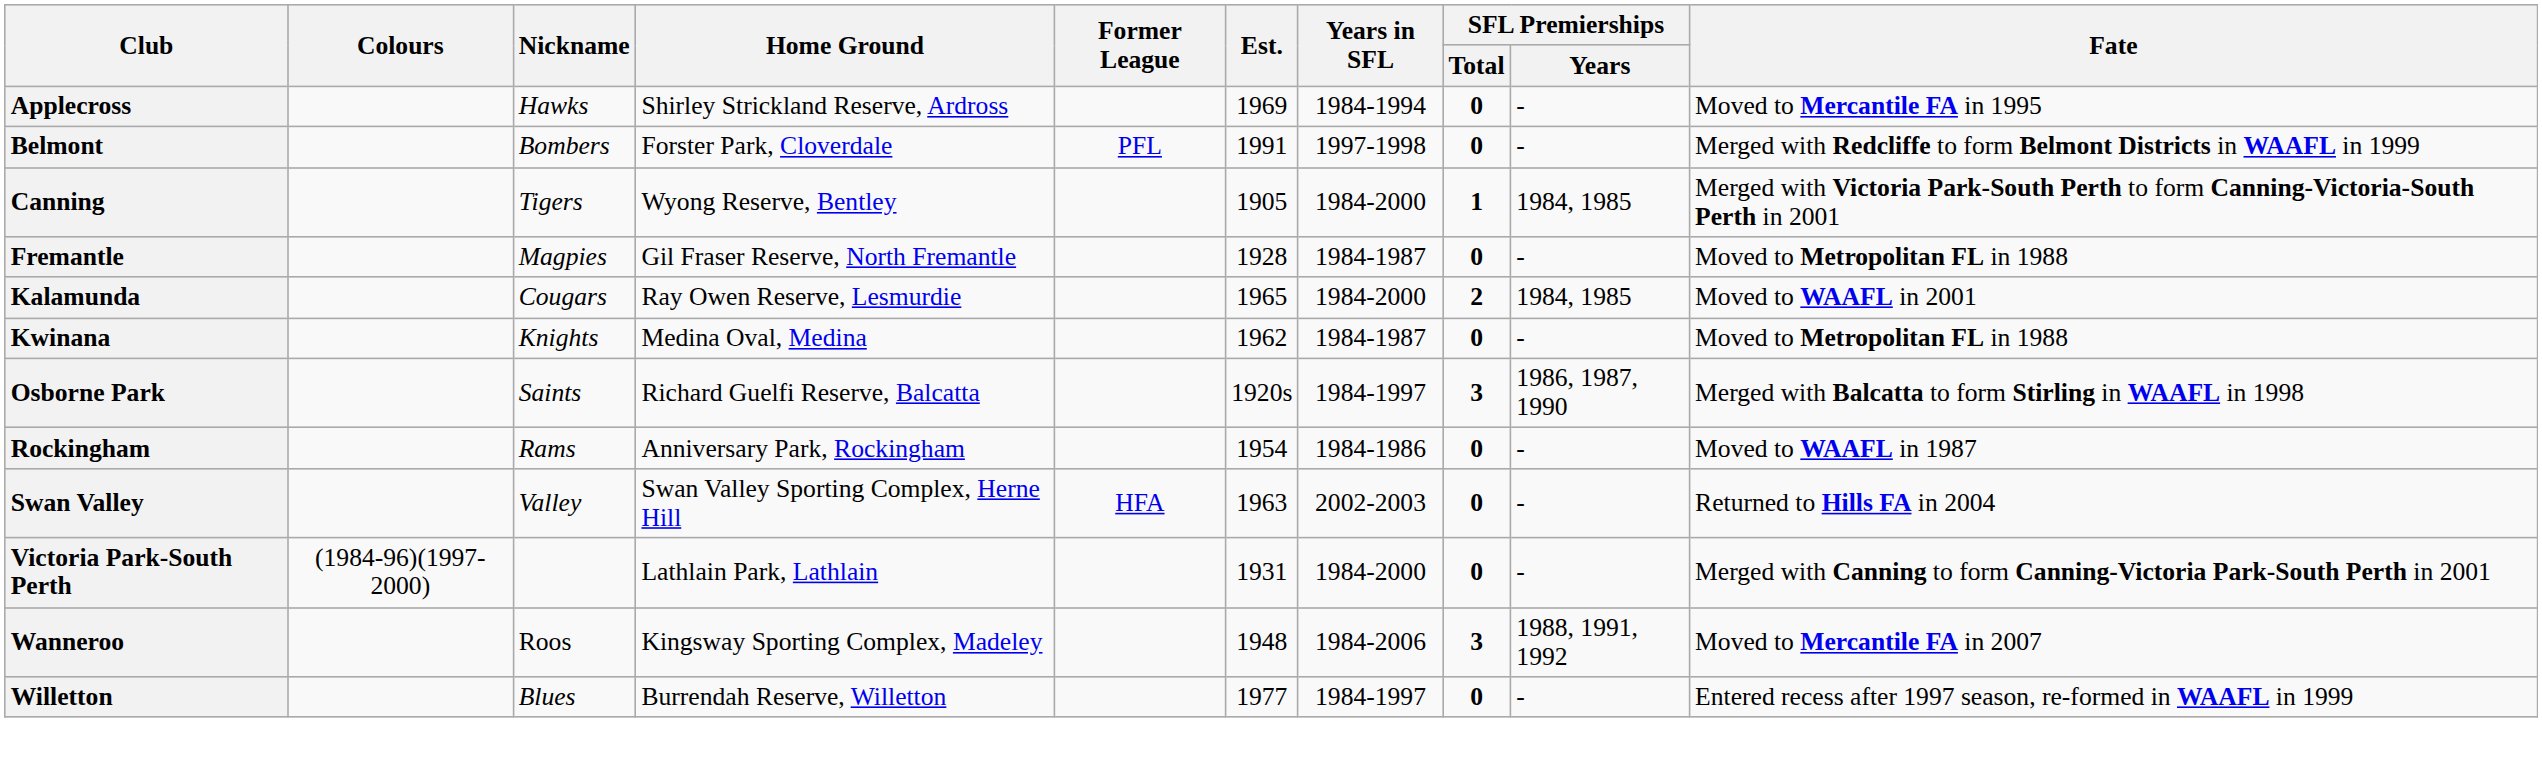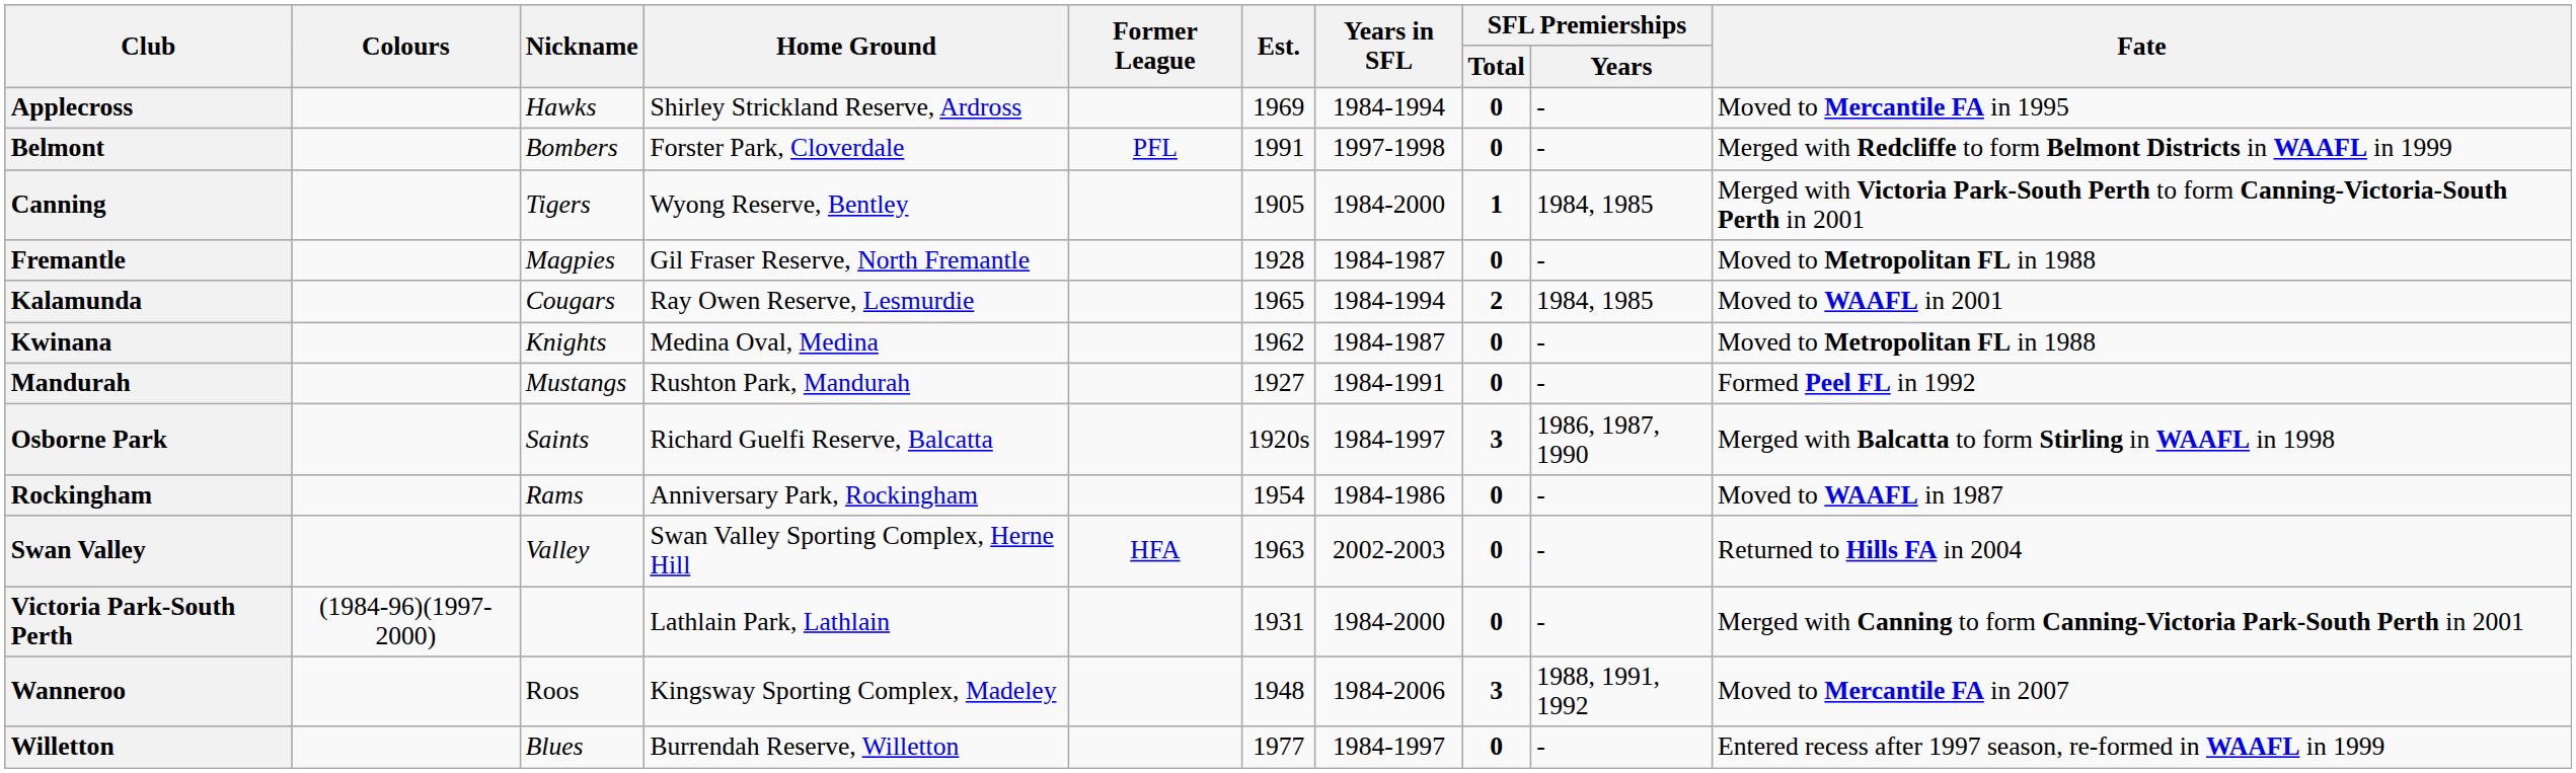Kalamunda | Years in SFL: 1984-2000 -> 1984-1994
+ row: Mandurah | Mustangs | Rushton Park, Mandurah | 1927 | 1984-1991 | 0 | - | Formed Peel FL in 1992
